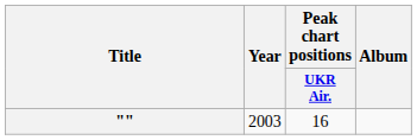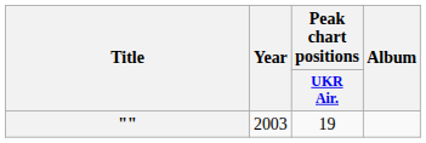"" | Peak chart positions / UKR Air.: 16 -> 19
